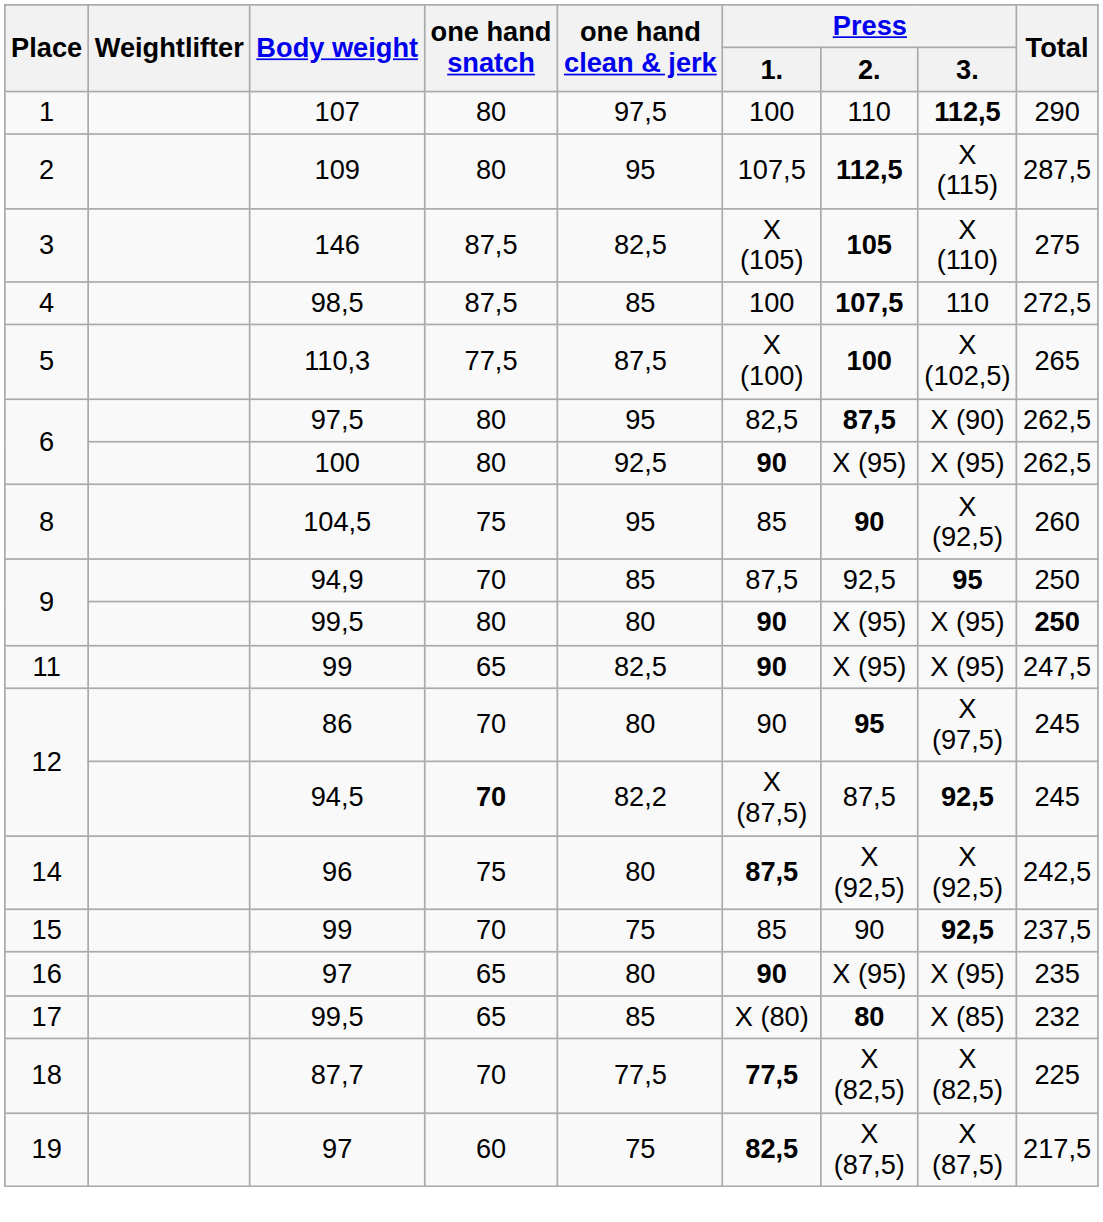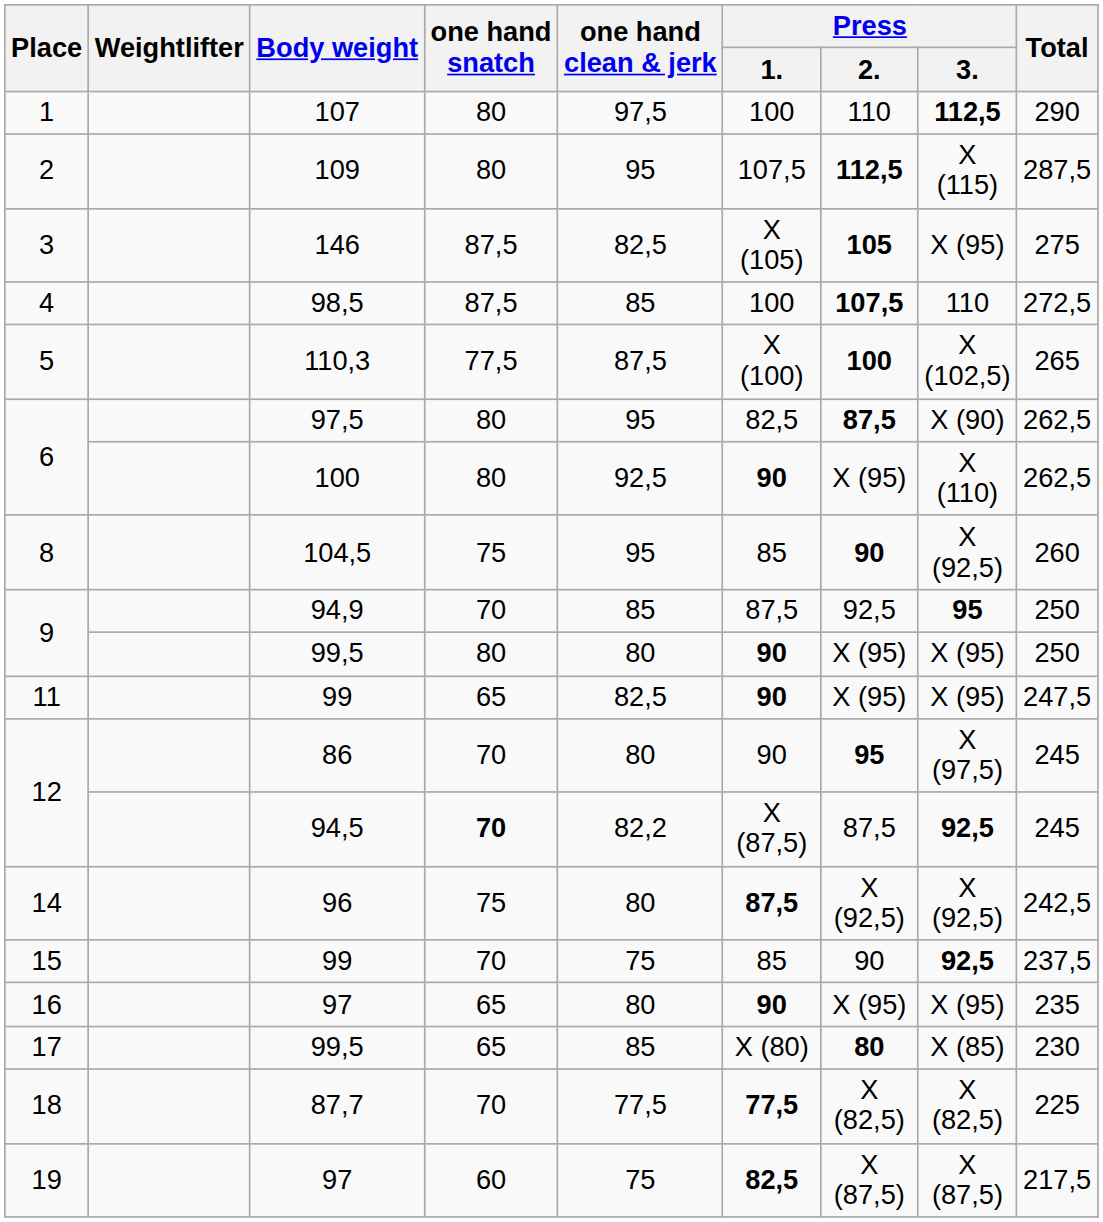3 | Press / 3.: X (110) -> X (95)
6 / 100 | Press / 3.: X (95) -> X (110)
9 / 99,5 | Total: bold -> normal
17 | Total: 232 -> 230
